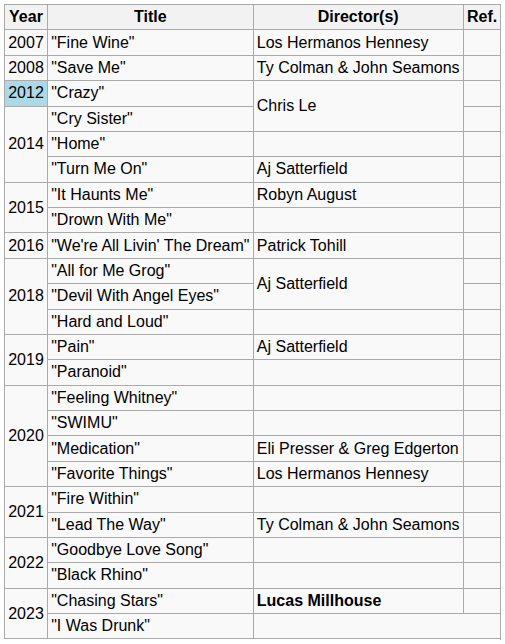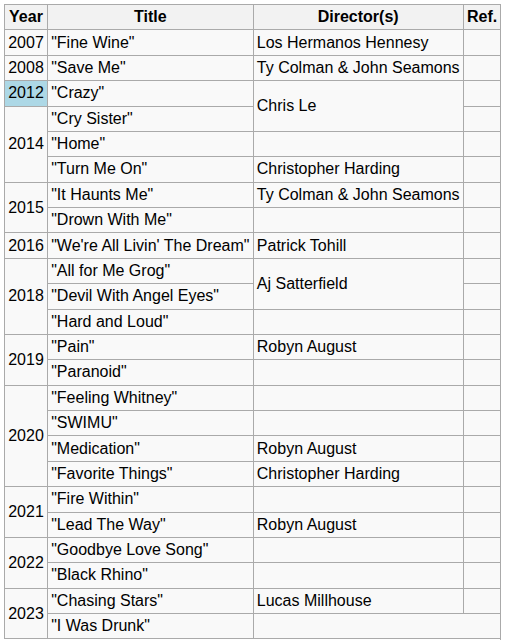"Turn Me On" | Director(s): Aj Satterfield -> Christopher Harding
"It Haunts Me" | Director(s): Robyn August -> Ty Colman & John Seamons
"Pain" | Director(s): Aj Satterfield -> Robyn August
"Medication" | Director(s): Eli Presser & Greg Edgerton -> Robyn August
"Favorite Things" | Director(s): Los Hermanos Hennesy -> Christopher Harding
"Lead The Way" | Director(s): Ty Colman & John Seamons -> Robyn August
"Chasing Stars" | Director(s): bold -> normal
